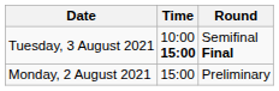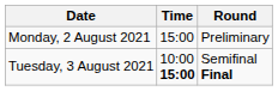rows swapped: Monday, 2 August 2021 <-> Tuesday, 3 August 2021
